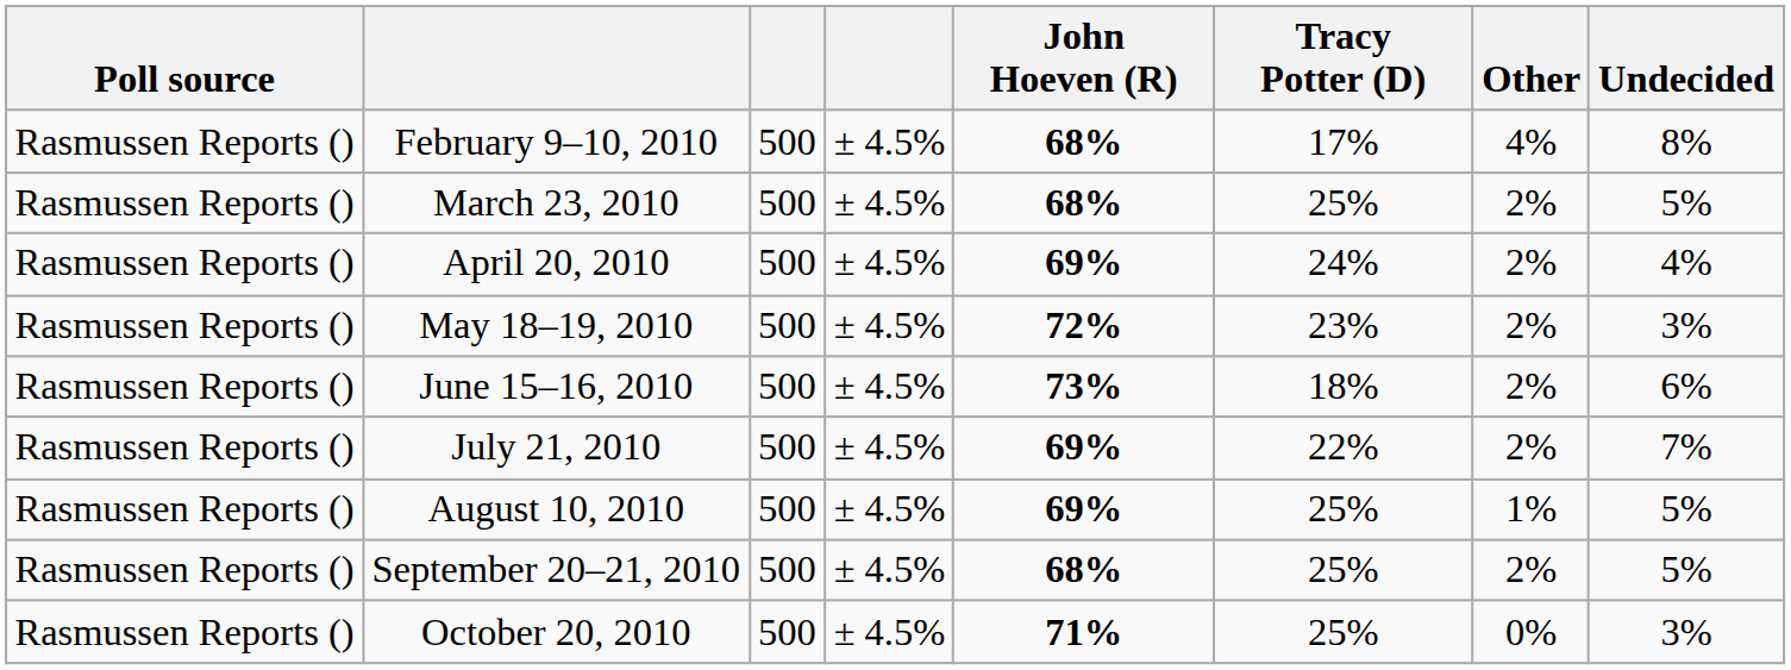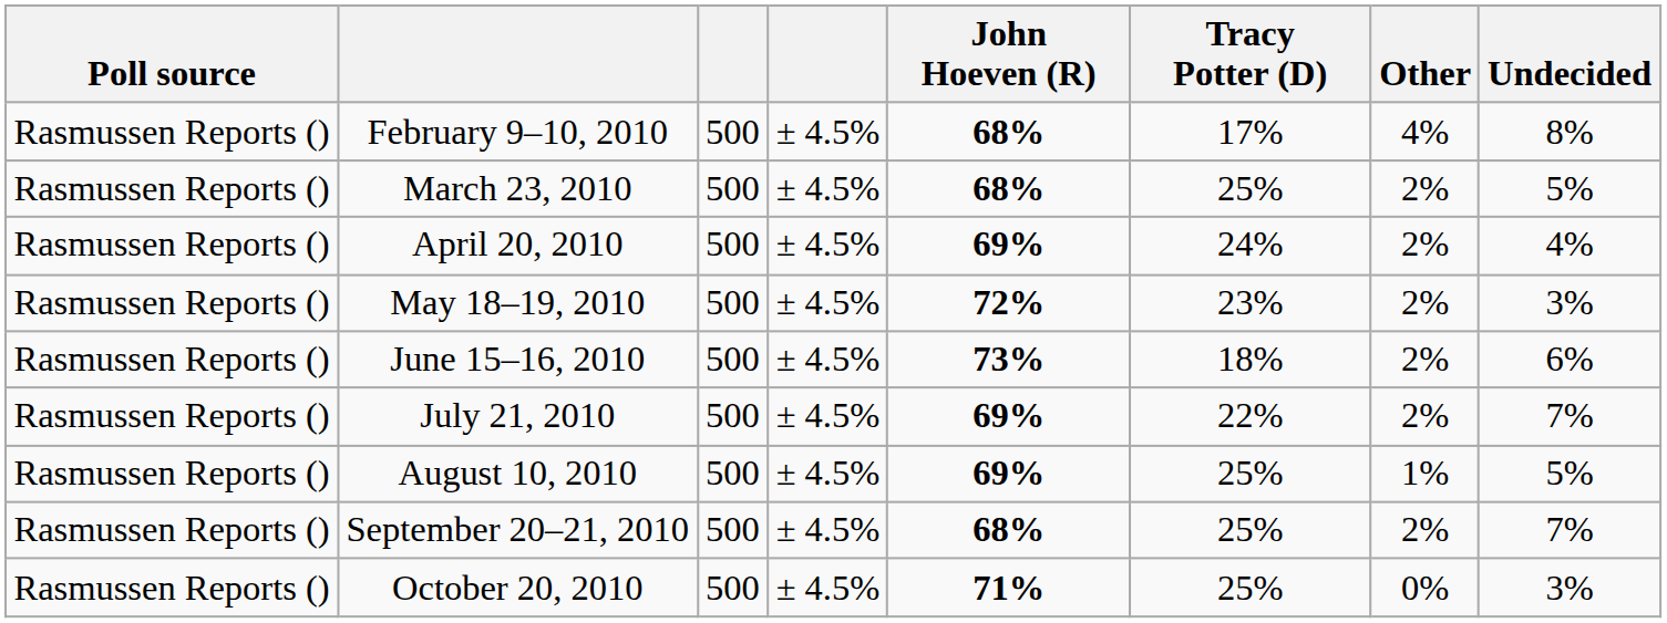September 20–21, 2010 | Undecided: 5% -> 7%
